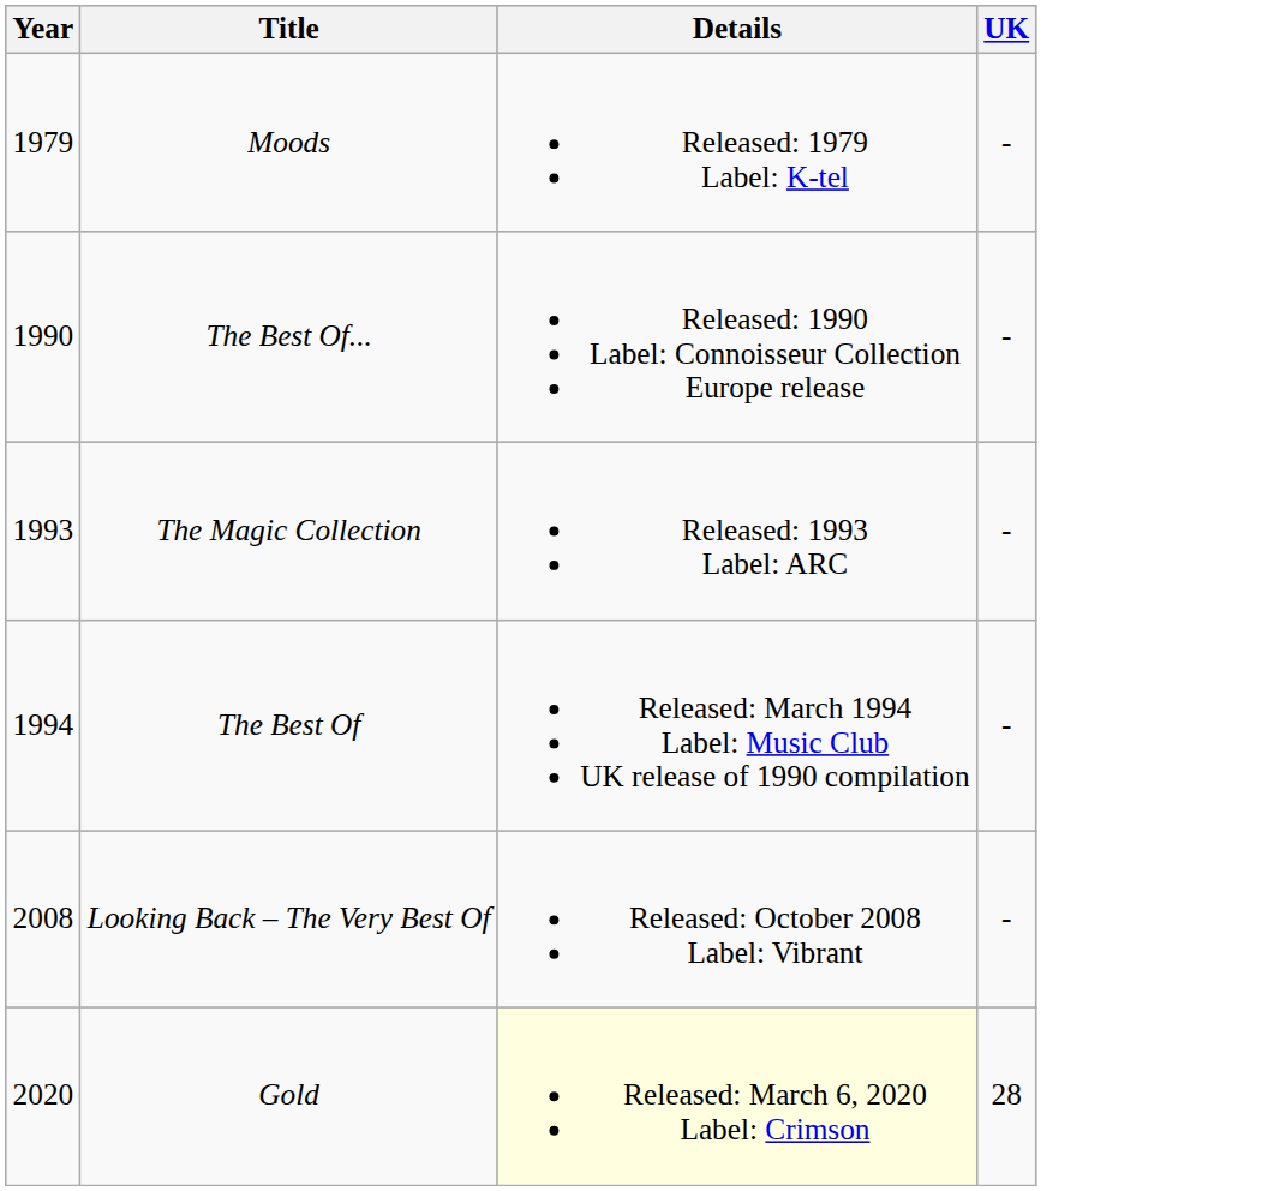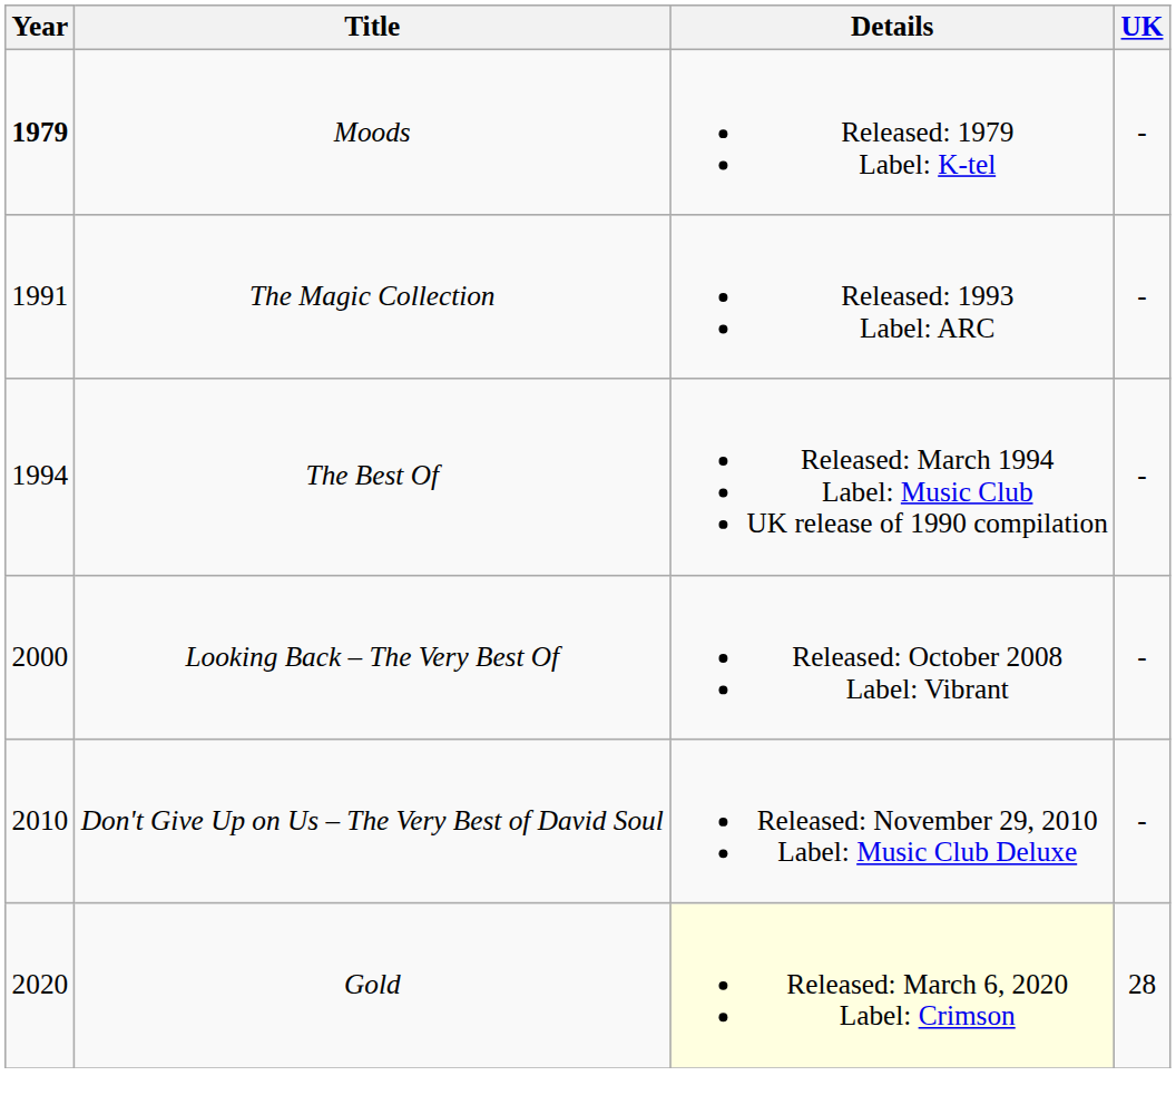Moods | Year: normal -> bold
- row: 1990 | The Best Of... | Released: 1990 Label: Connoisseur Collection Europe release | -
The Magic Collection | Year: 1993 -> 1991
Looking Back – The Very Best Of | Year: 2008 -> 2000
+ row: 2010 | Don't Give Up on Us – The Very Best of David Soul | Released: November 29, 2010 Label: Music Club Deluxe | -
